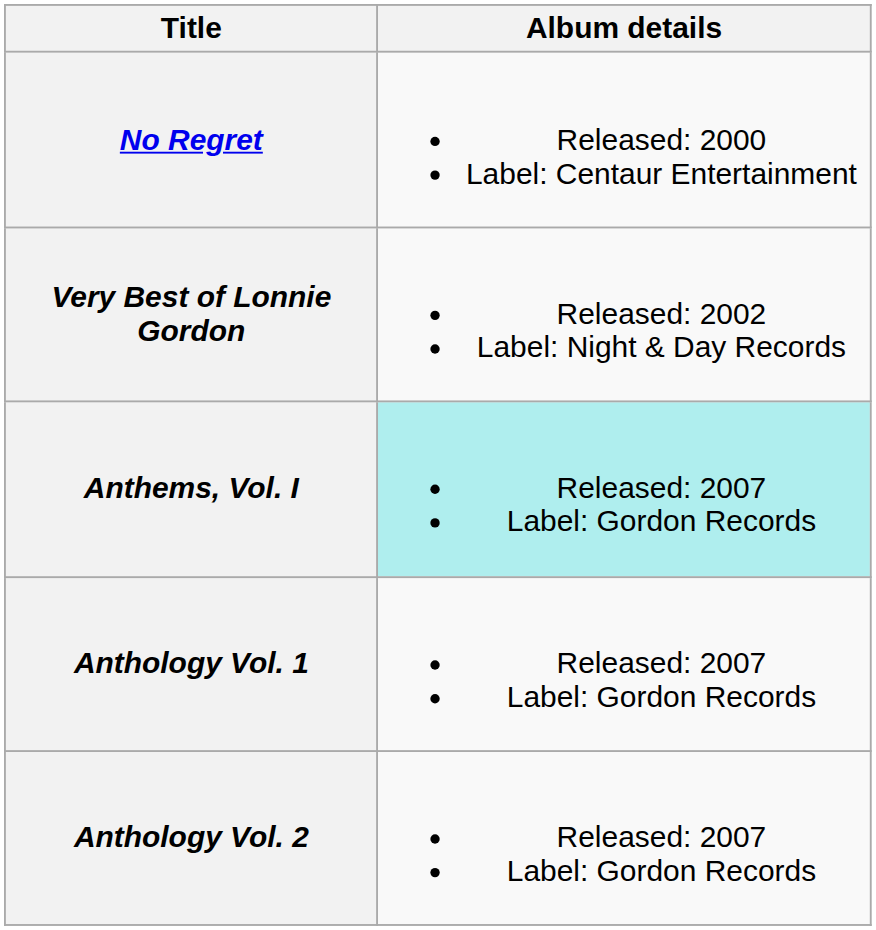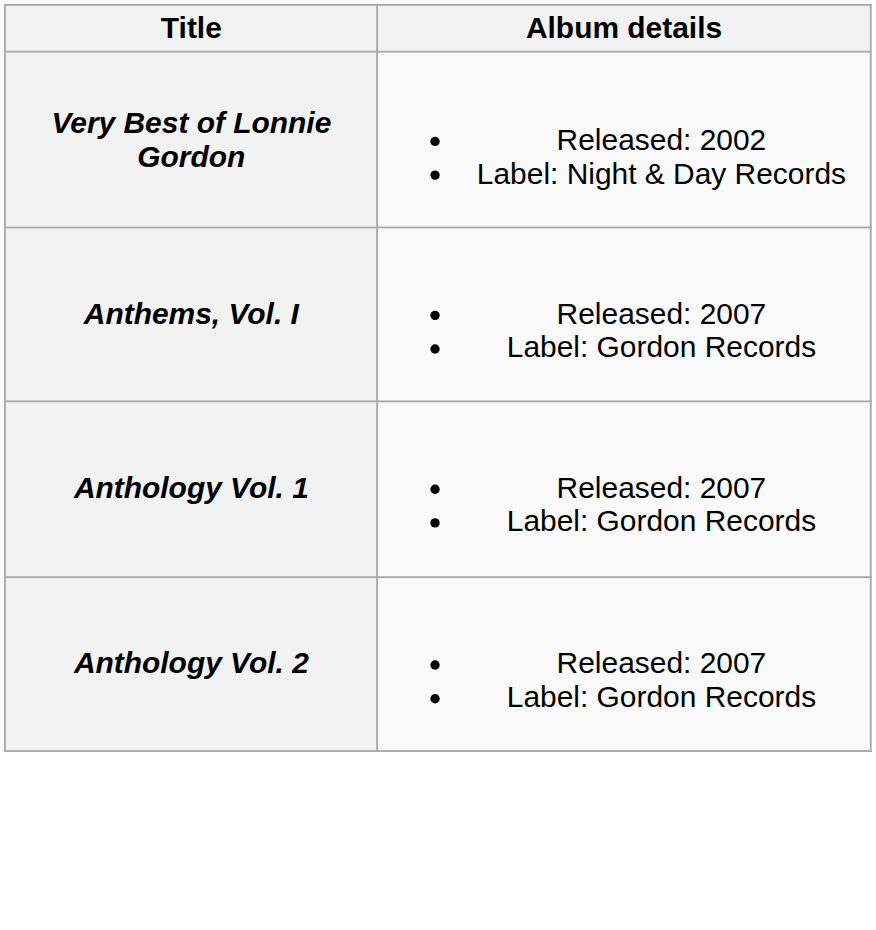- row: No Regret | Released: 2000 Label: Centaur Entertainment
Anthems, Vol. I | Album details: paleturquoise background -> no background
